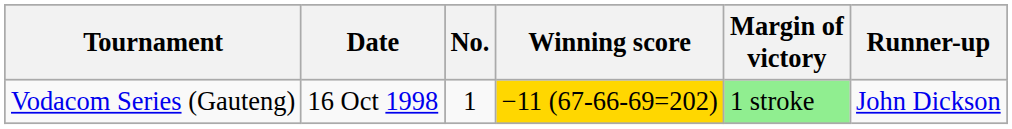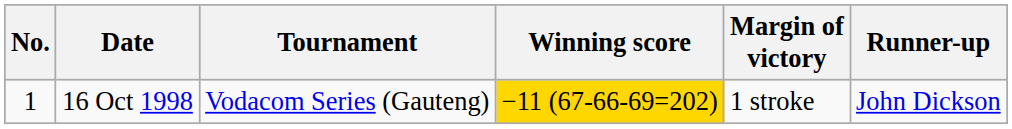columns swapped: No. <-> Tournament
16 Oct 1998 | Margin of victory: lightgreen background -> no background
